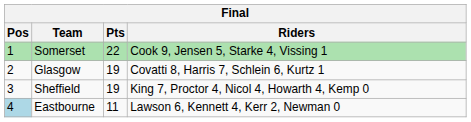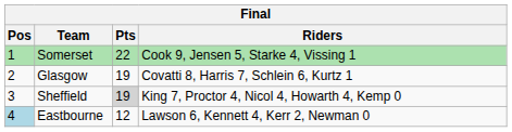Sheffield | Pts: no background -> lightgrey background
Eastbourne | Pts: 11 -> 12
